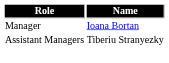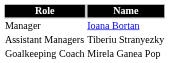+ row: Goalkeeping Coach | Mirela Ganea Pop
